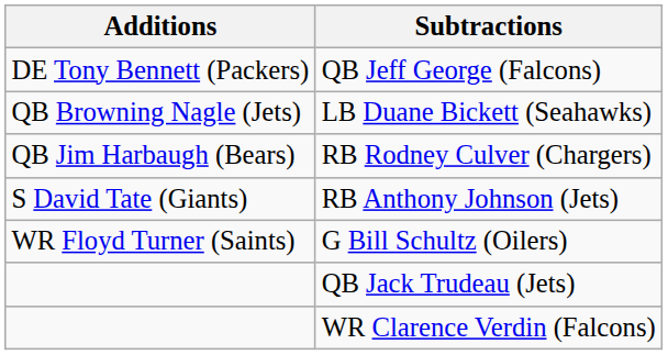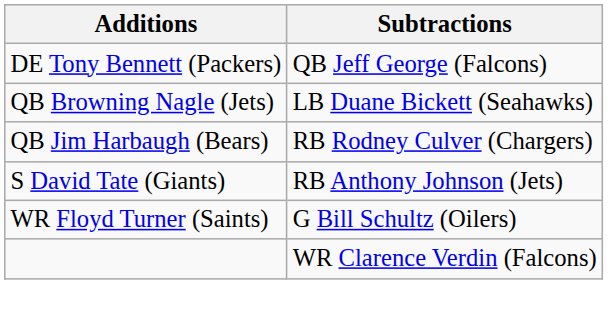- row: QB Jack Trudeau (Jets)
